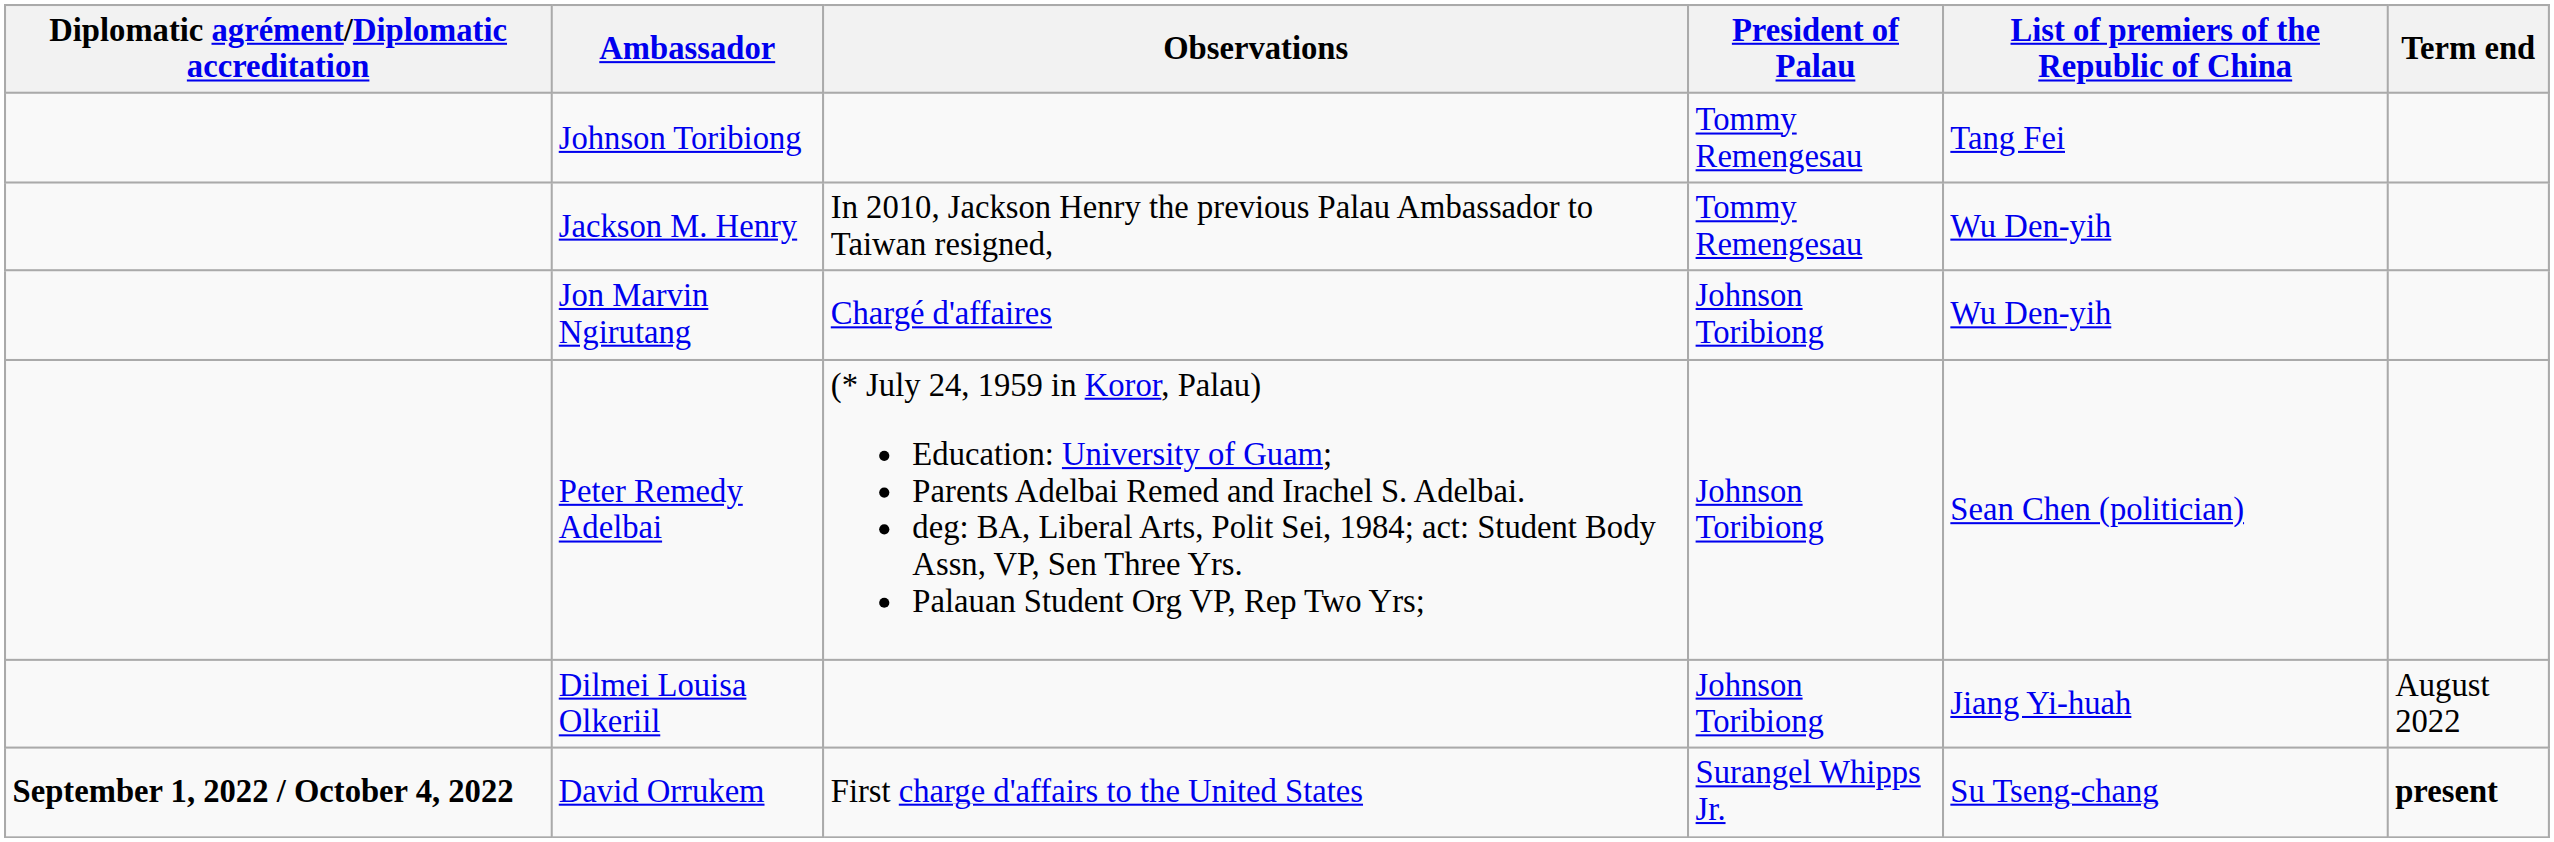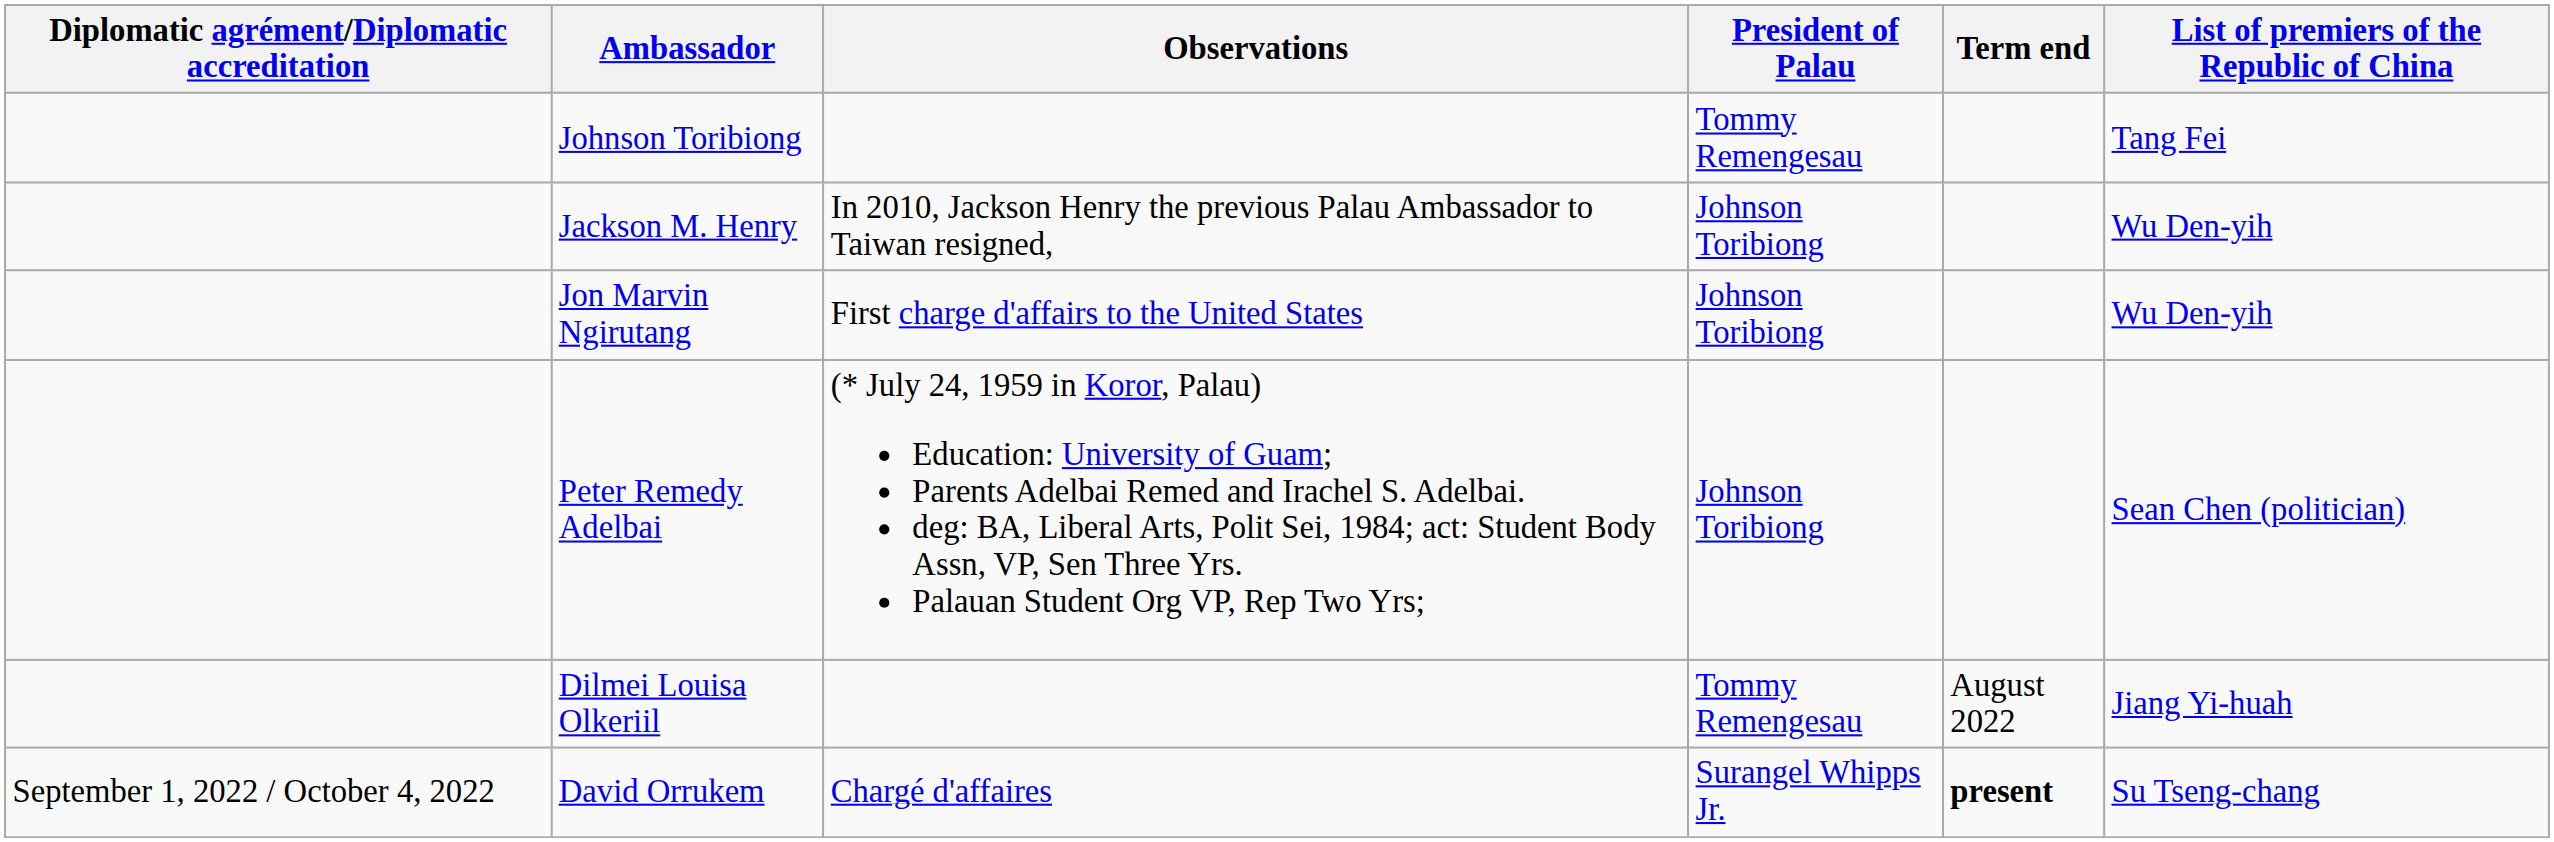columns swapped: List of premiers of the Republic of China <-> Term end
Jackson M. Henry | President of Palau: Tommy Remengesau -> Johnson Toribiong
Jon Marvin Ngirutang | Observations: Chargé d'affaires -> First charge d'affairs to the United States
Dilmei Louisa Olkeriil | President of Palau: Johnson Toribiong -> Tommy Remengesau
David Orrukem | Diplomatic agrément/Diplomatic accreditation: bold -> normal
David Orrukem | Observations: First charge d'affairs to the United States -> Chargé d'affaires
